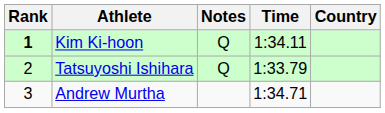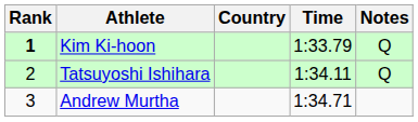columns swapped: Country <-> Notes
Kim Ki-hoon | Time: 1:34.11 -> 1:33.79
Tatsuyoshi Ishihara | Time: 1:33.79 -> 1:34.11
